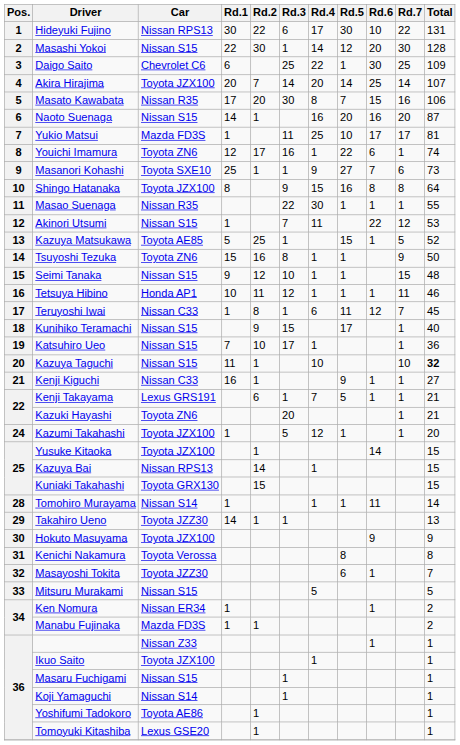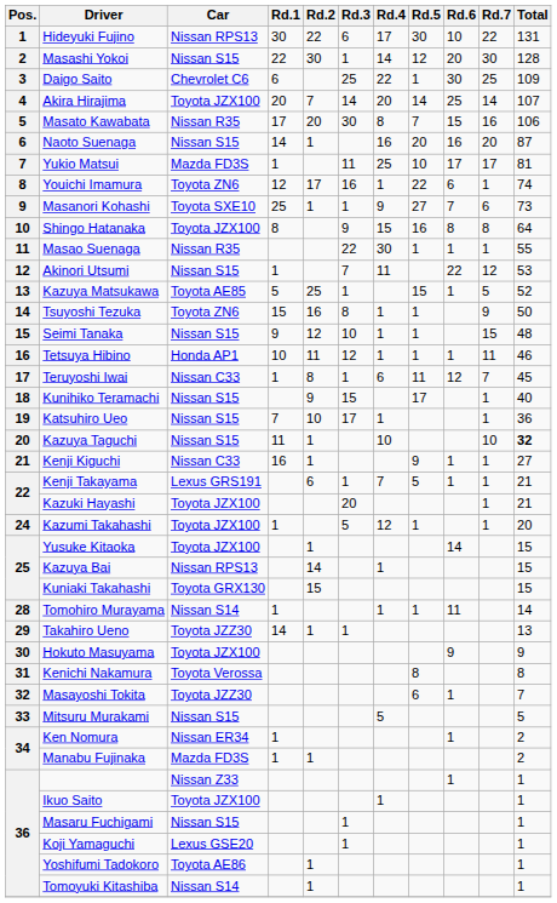Kazuki Hayashi | Car: Toyota ZN6 -> Toyota JZX100
Koji Yamaguchi | Car: Nissan S14 -> Lexus GSE20
Tomoyuki Kitashiba | Car: Lexus GSE20 -> Nissan S14
